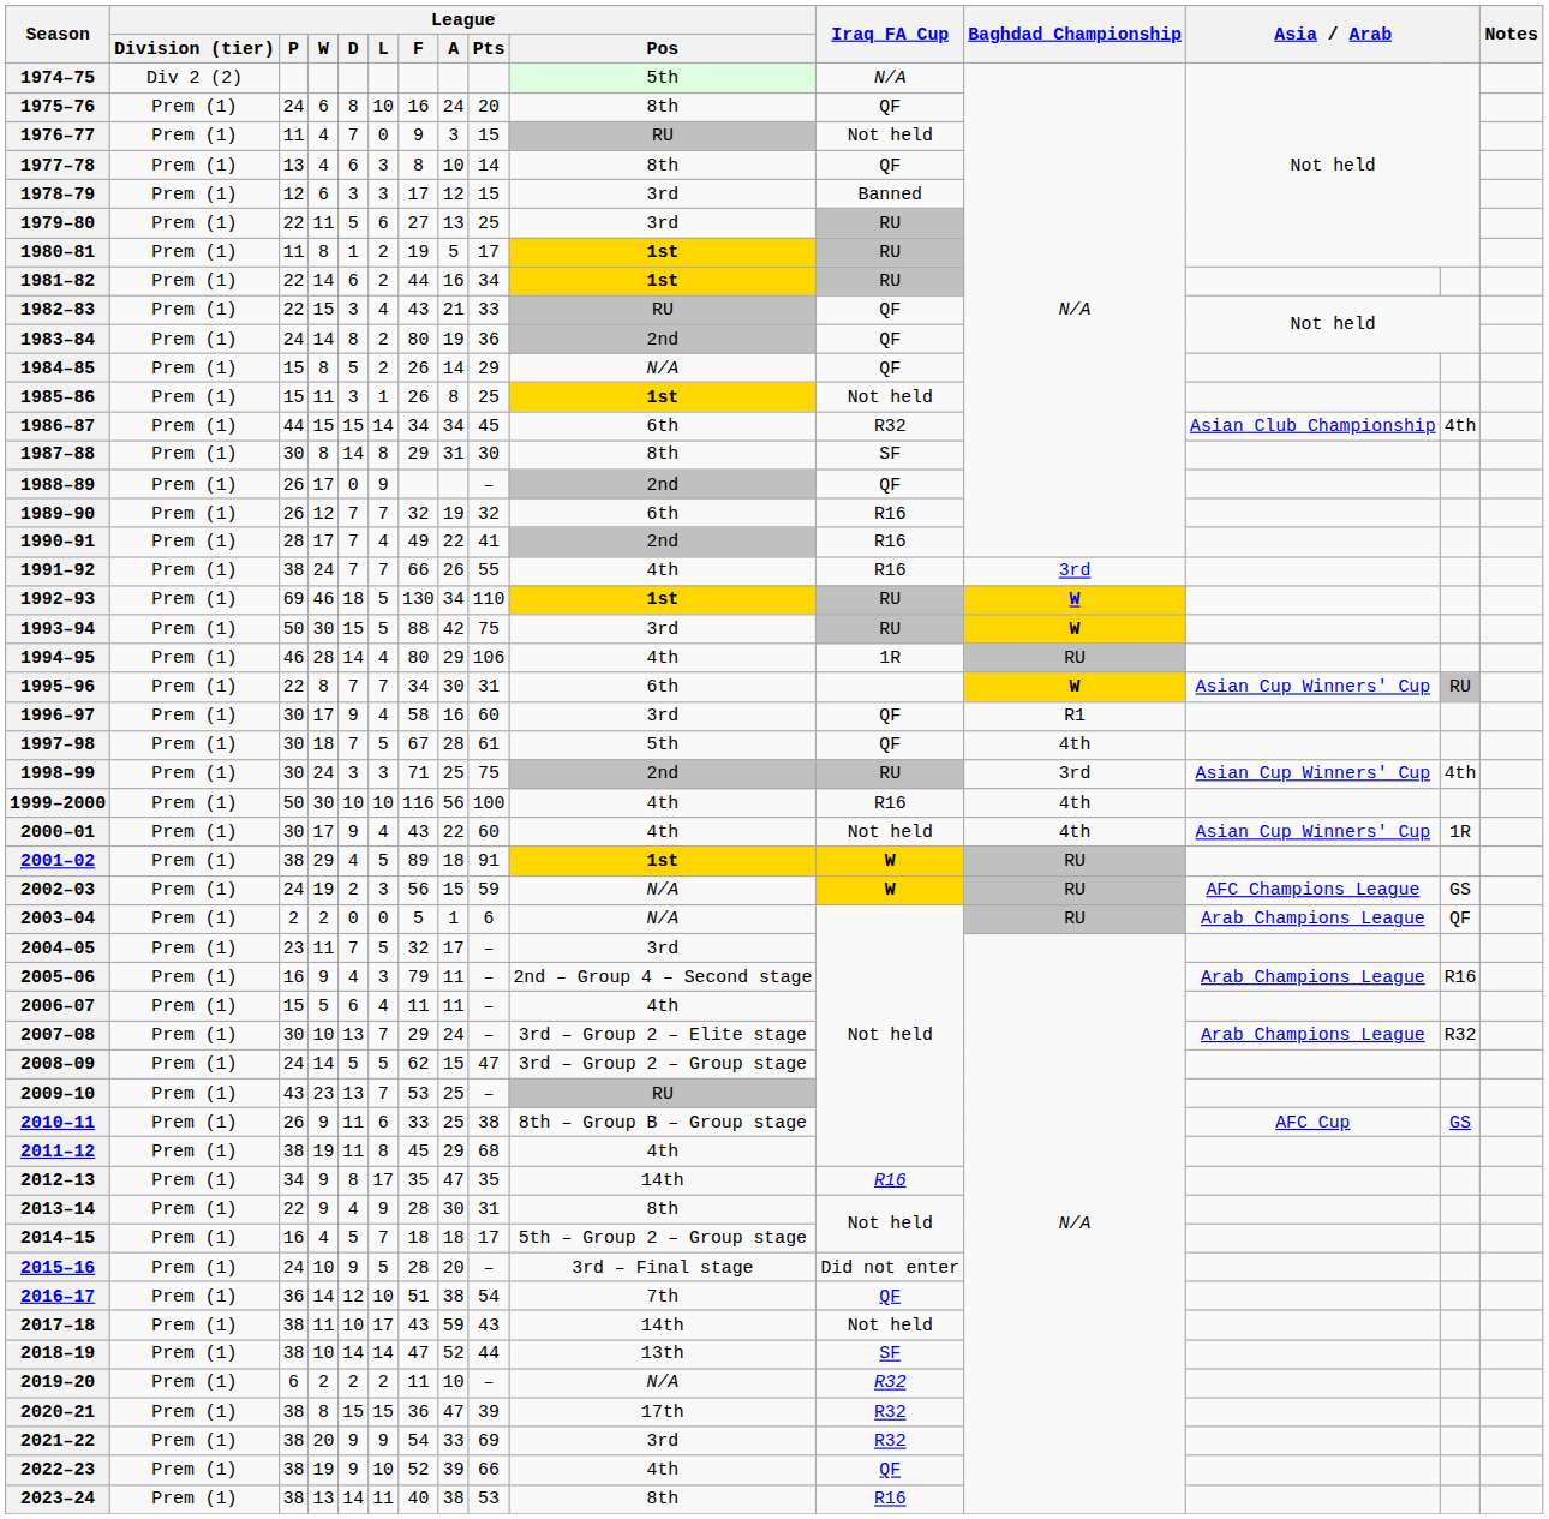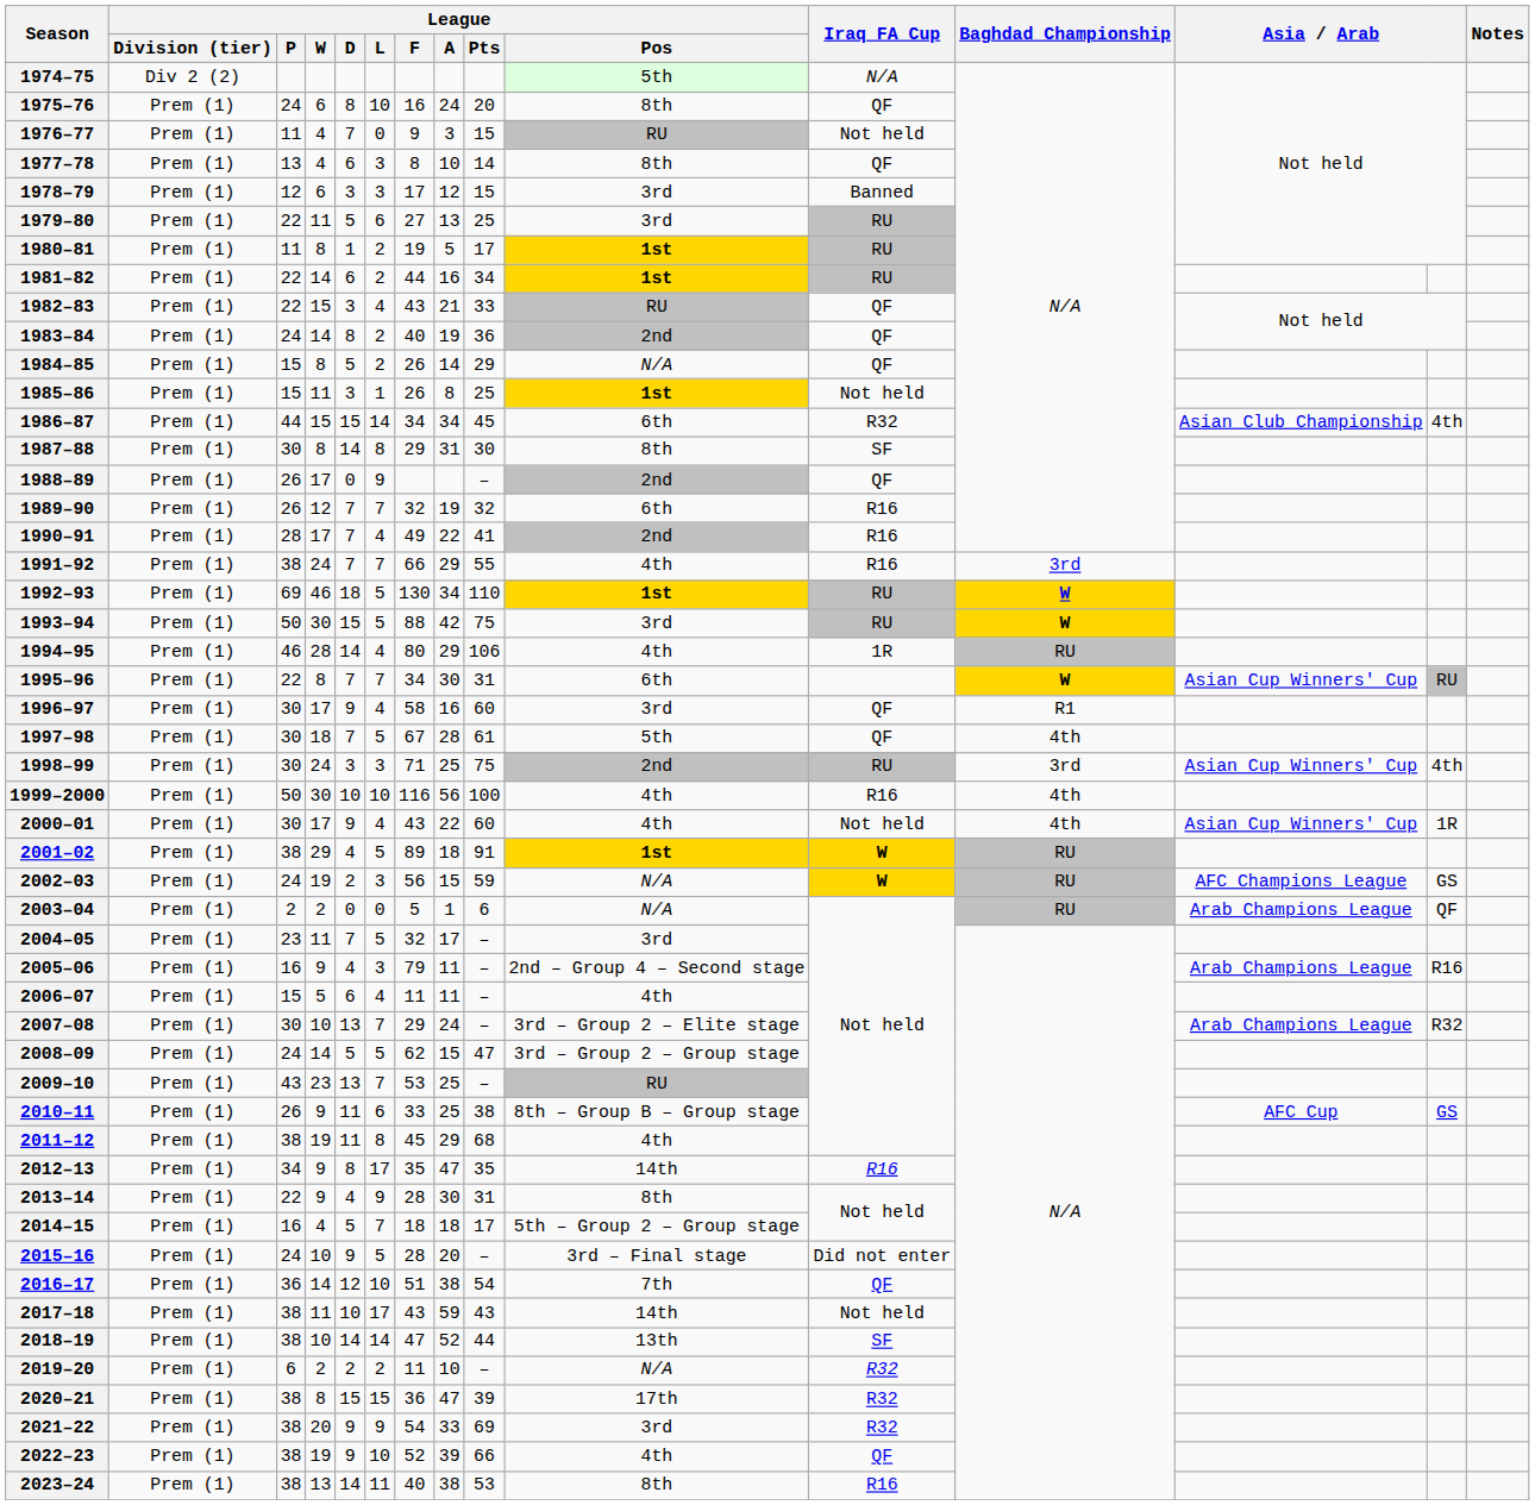1983–84 | League / F: 80 -> 40
1991–92 | League / A: 26 -> 29
